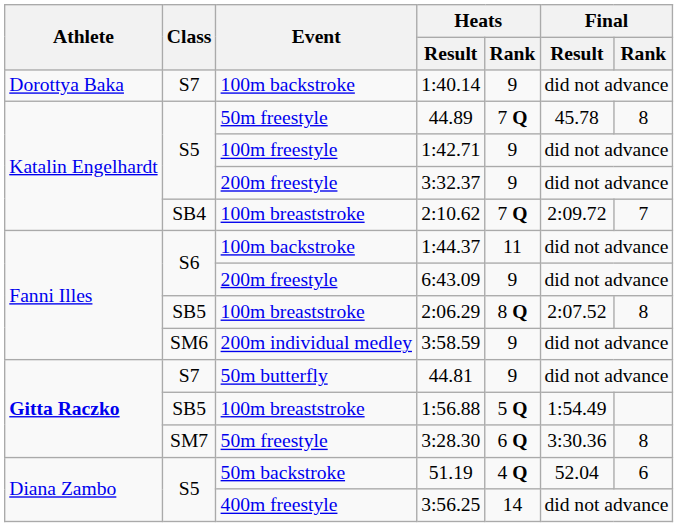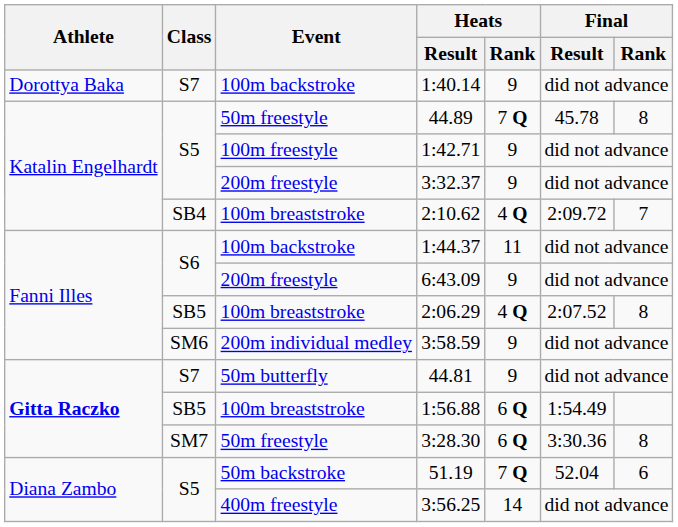2:10.62 | Heats / Rank: 7 Q -> 4 Q
2:06.29 | Heats / Rank: 8 Q -> 4 Q
1:56.88 | Heats / Rank: 5 Q -> 6 Q
51.19 | Heats / Rank: 4 Q -> 7 Q
